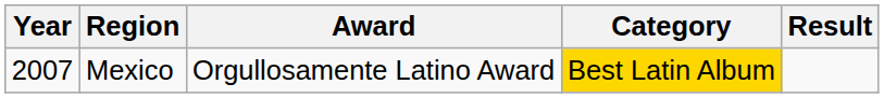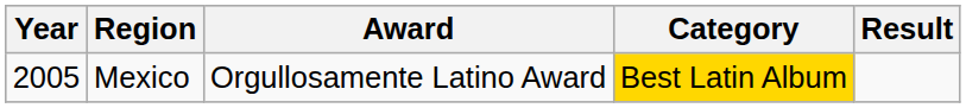Mexico | Year: 2007 -> 2005
